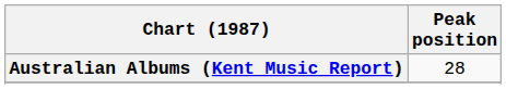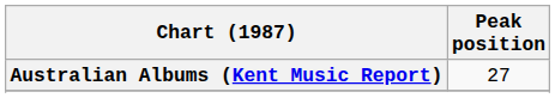Australian Albums (Kent Music Report) | Peak position: 28 -> 27
